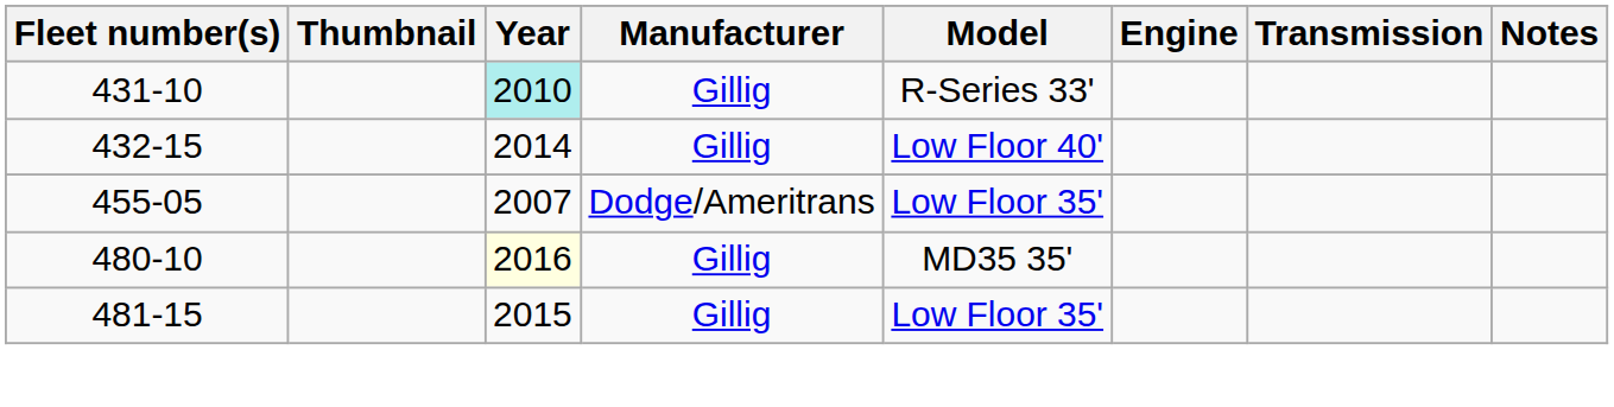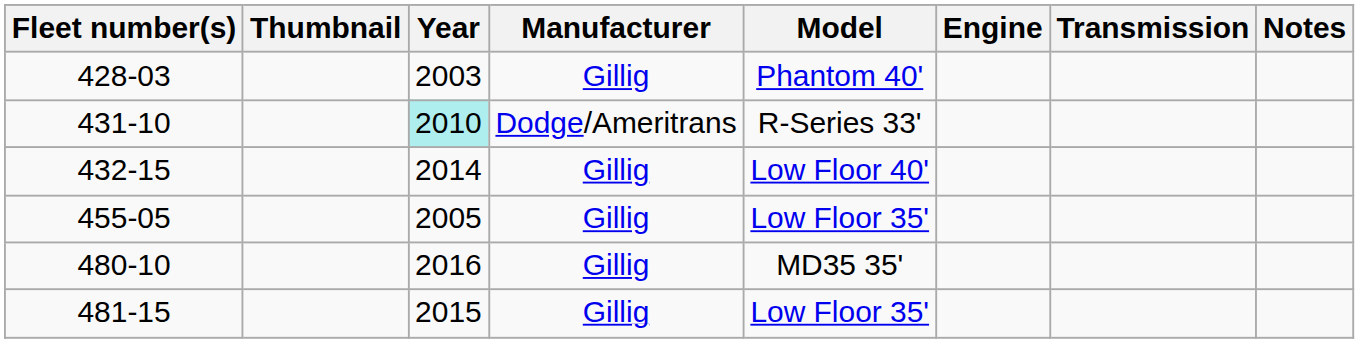+ row: 428-03 | 2003 | Gillig | Phantom 40'
431-10 | Manufacturer: Gillig -> Dodge/Ameritrans
455-05 | Year: 2007 -> 2005
455-05 | Manufacturer: Dodge/Ameritrans -> Gillig
480-10 | Year: lightyellow background -> no background
